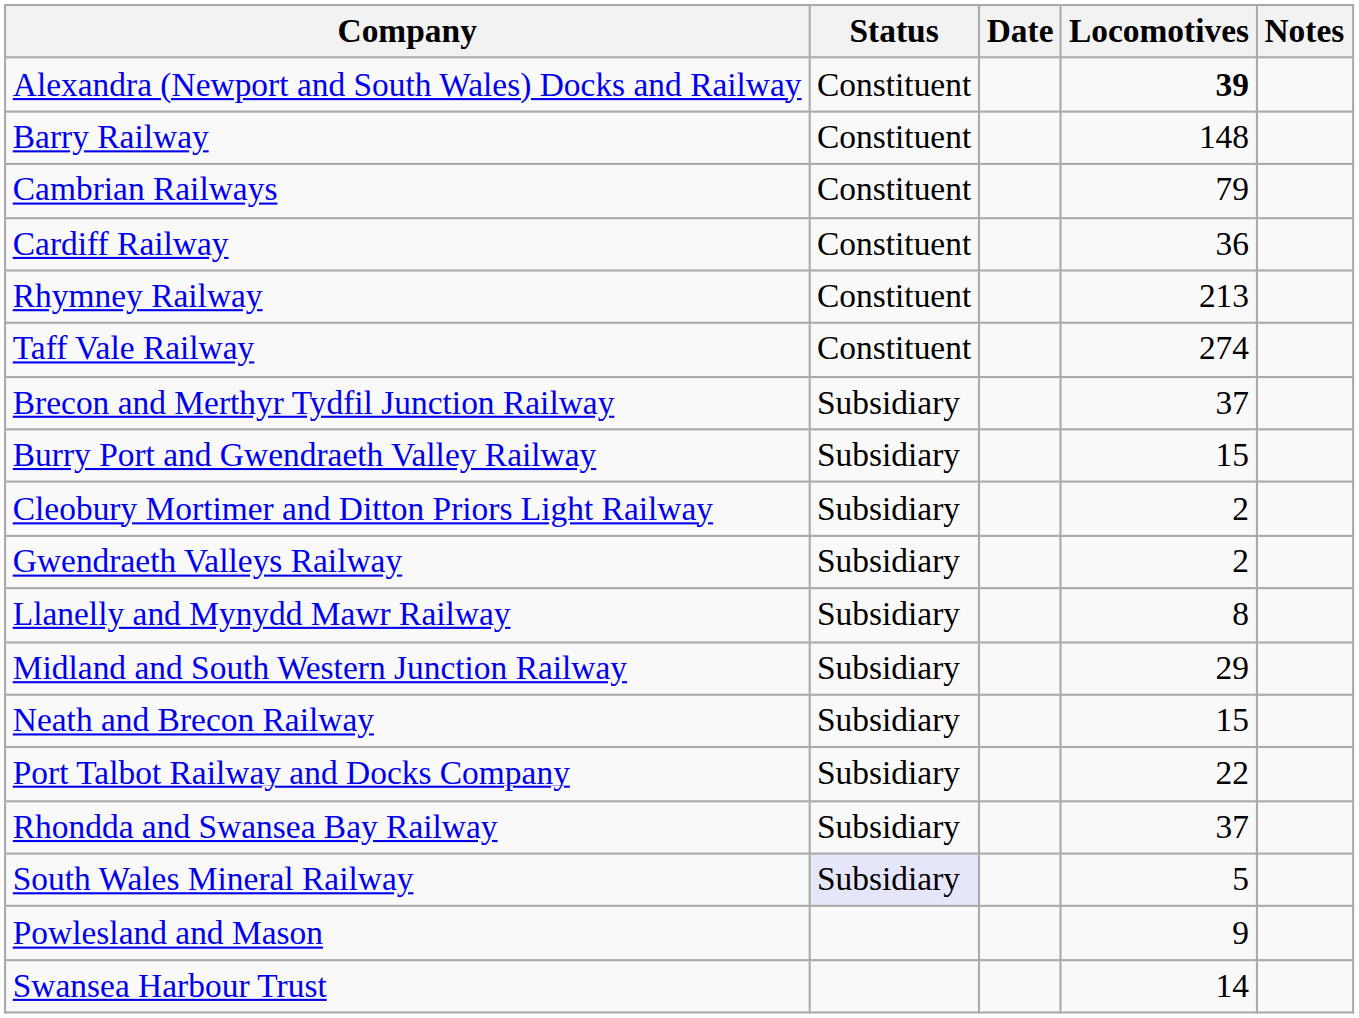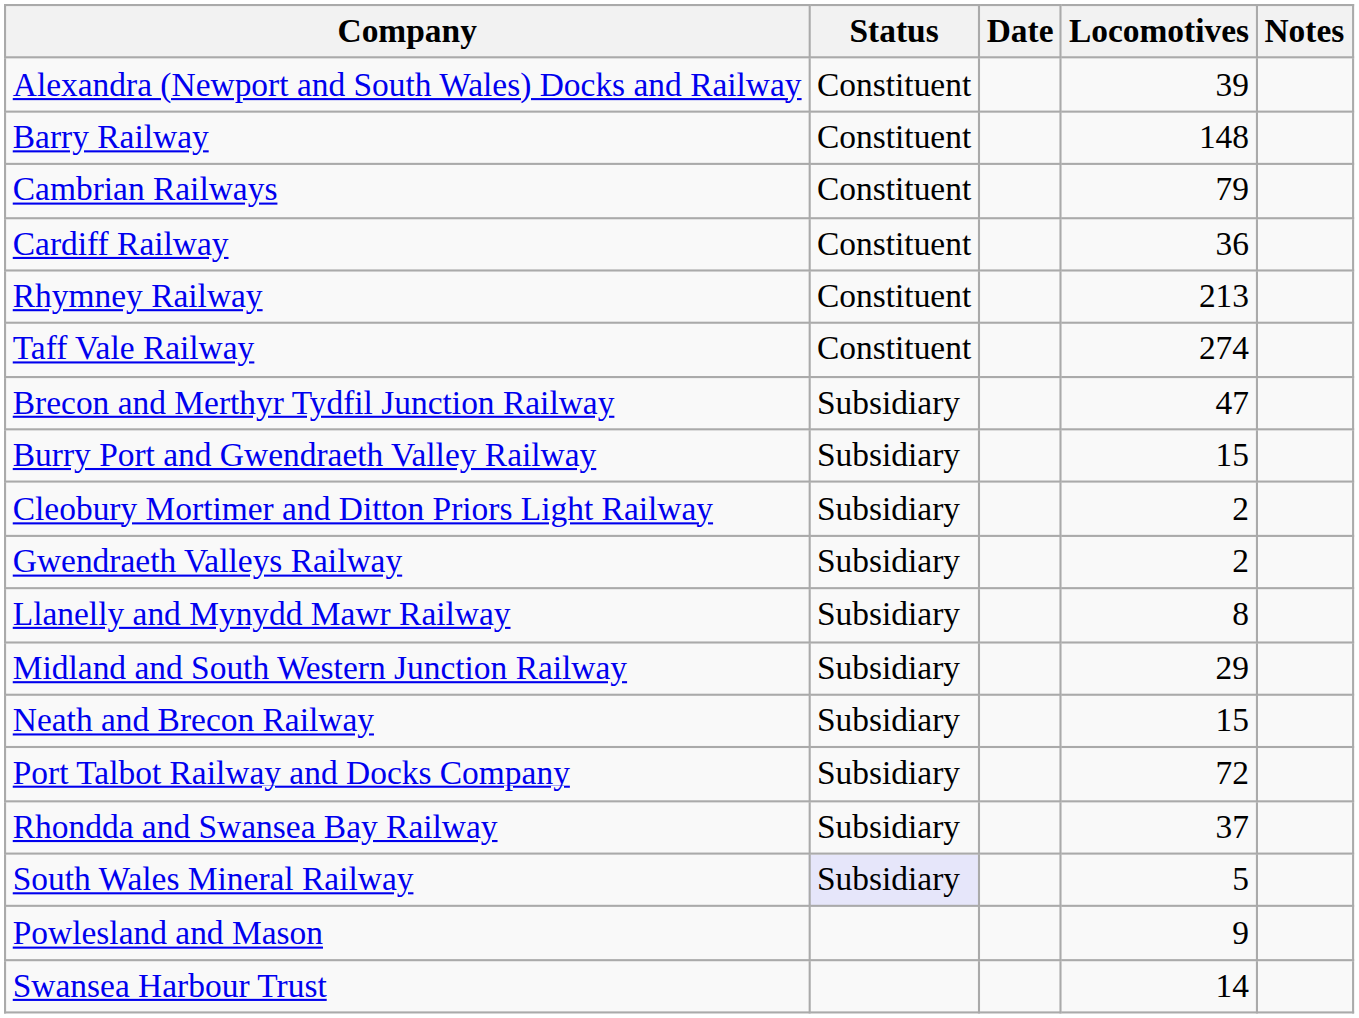Alexandra (Newport and South Wales) Docks and Railway | Locomotives: bold -> normal
Brecon and Merthyr Tydfil Junction Railway | Locomotives: 37 -> 47
Port Talbot Railway and Docks Company | Locomotives: 22 -> 72
